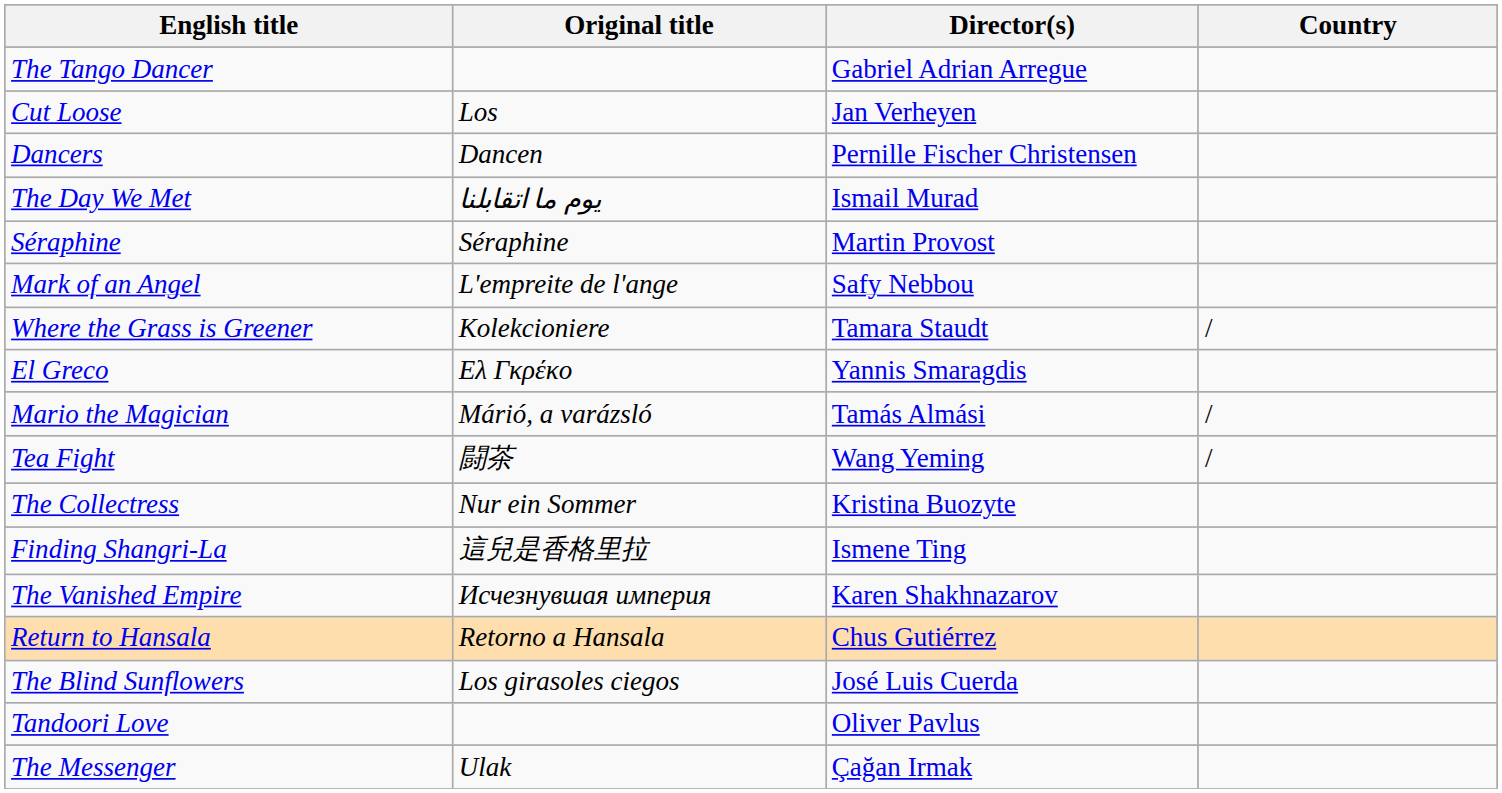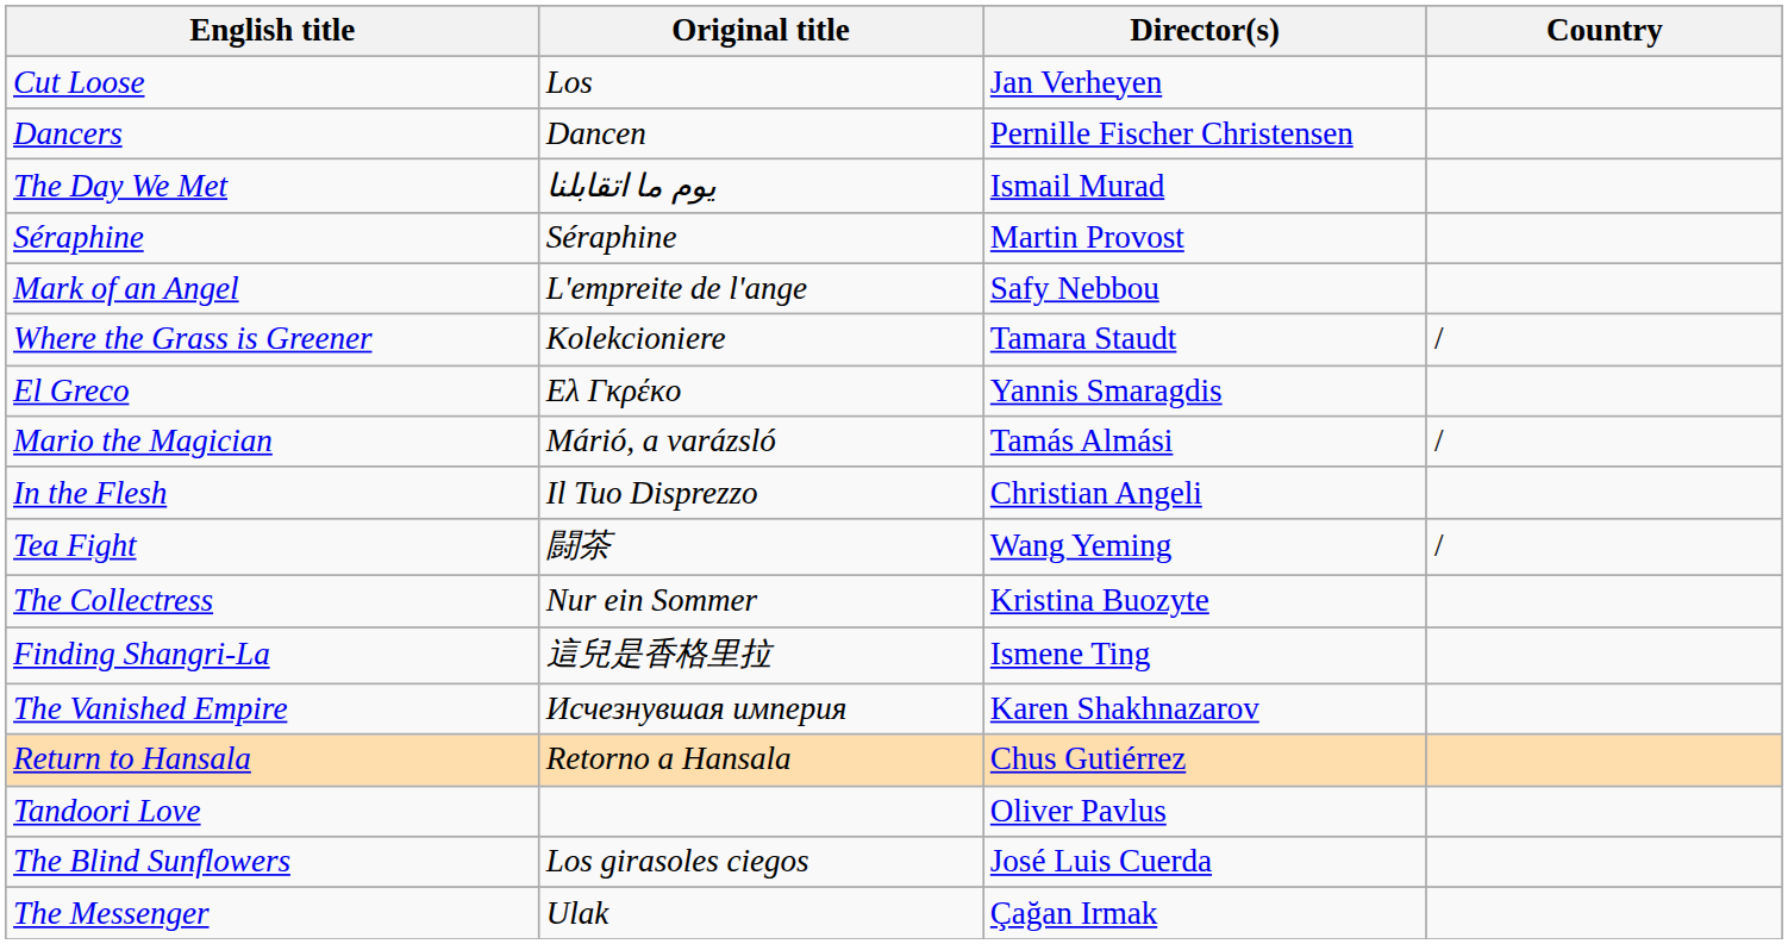- row: The Tango Dancer | Gabriel Adrian Arregue
+ row: In the Flesh | Il Tuo Disprezzo | Christian Angeli
rows swapped: The Blind Sunflowers <-> Tandoori Love
